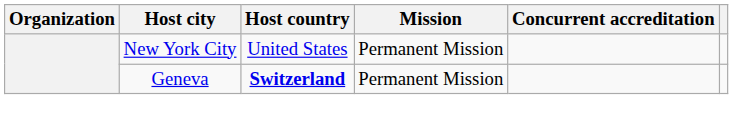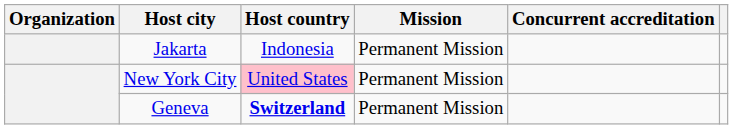+ row: Jakarta | Indonesia | Permanent Mission
New York City | Host country: no background -> pink background
